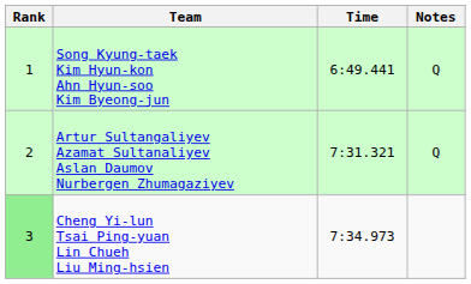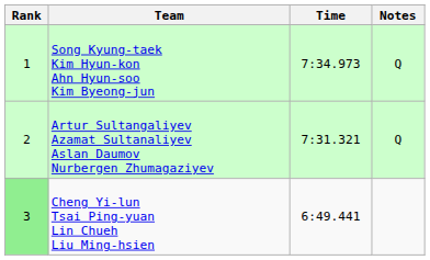Song Kyung-taek Kim Hyun-kon Ahn Hyun-soo Kim Byeong-jun | Time: 6:49.441 -> 7:34.973
Cheng Yi-lun Tsai Ping-yuan Lin Chueh Liu Ming-hsien | Time: 7:34.973 -> 6:49.441
